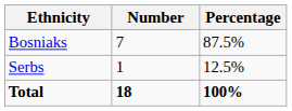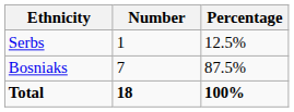rows swapped: Bosniaks <-> Serbs
